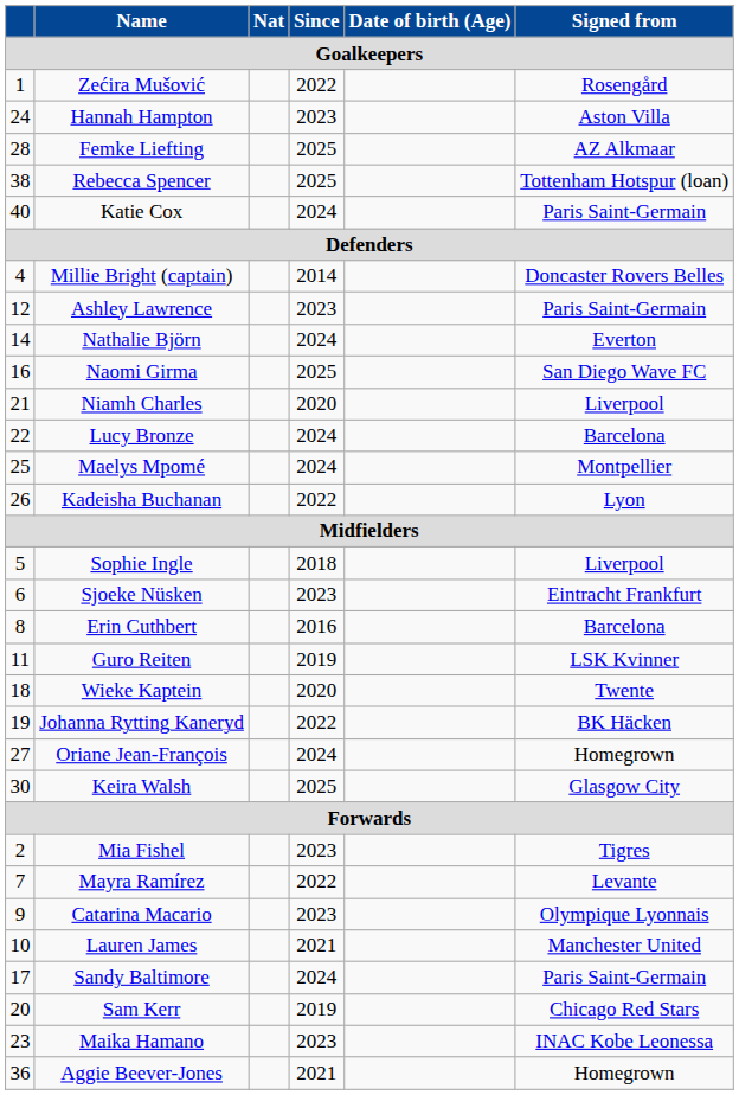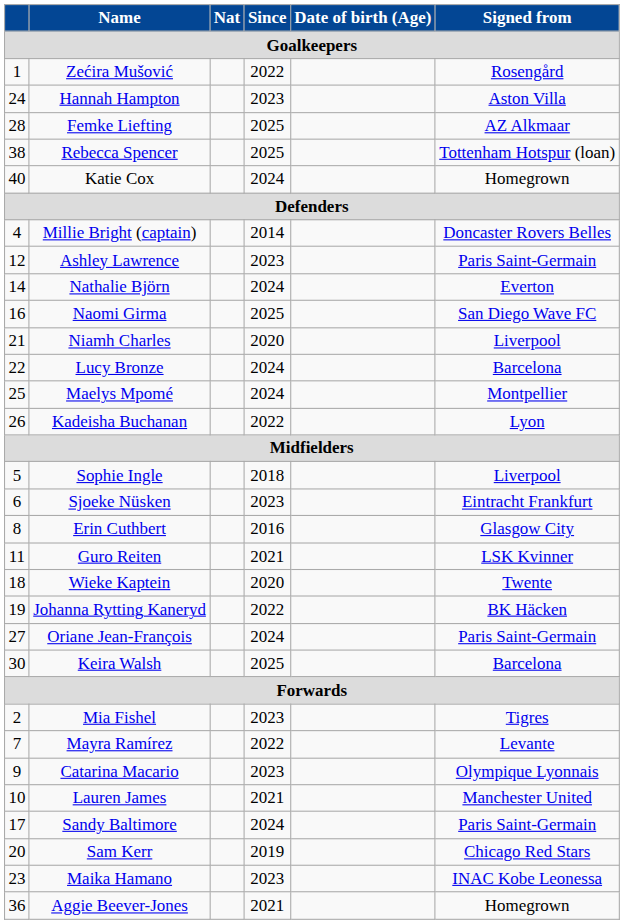Katie Cox | Signed from / Goalkeepers: Paris Saint-Germain -> Homegrown
Erin Cuthbert | Signed from / Goalkeepers: Barcelona -> Glasgow City
Guro Reiten | Since / Goalkeepers: 2019 -> 2021
Oriane Jean-François | Signed from / Goalkeepers: Homegrown -> Paris Saint-Germain
Keira Walsh | Signed from / Goalkeepers: Glasgow City -> Barcelona
